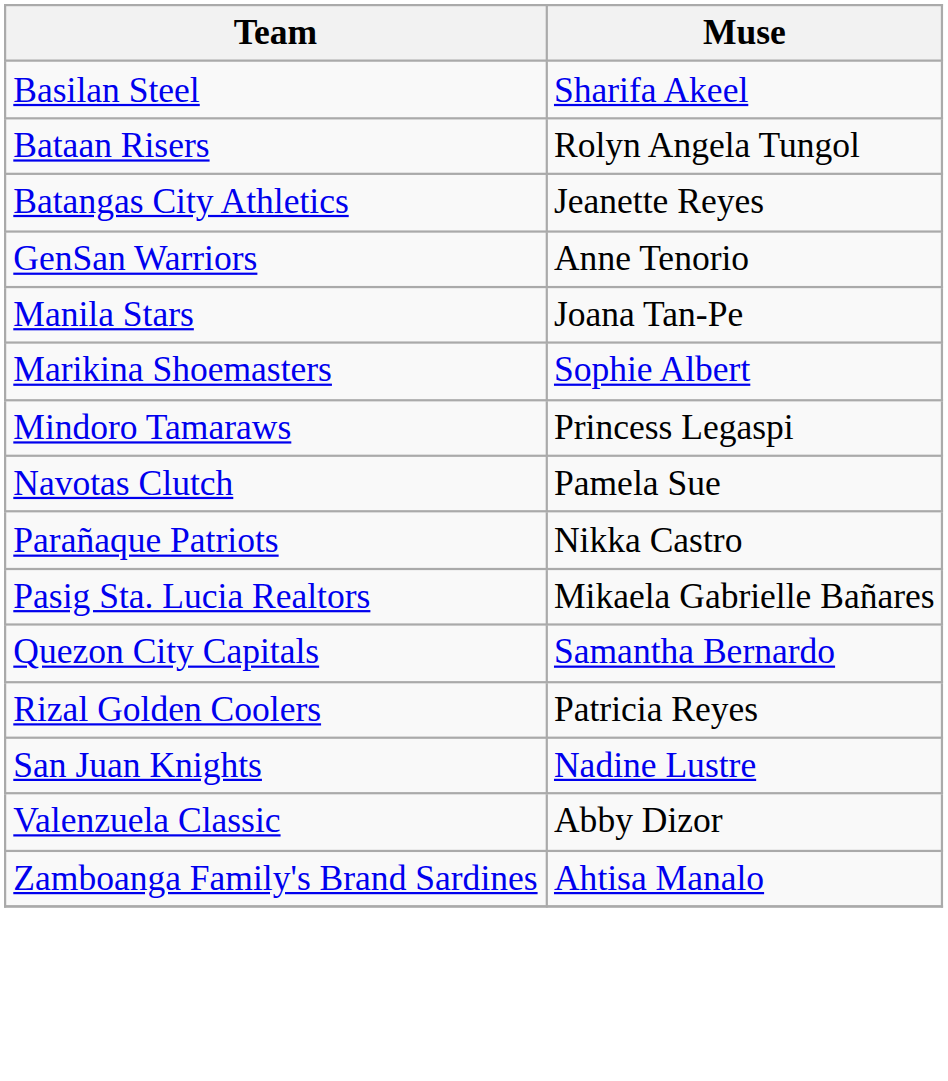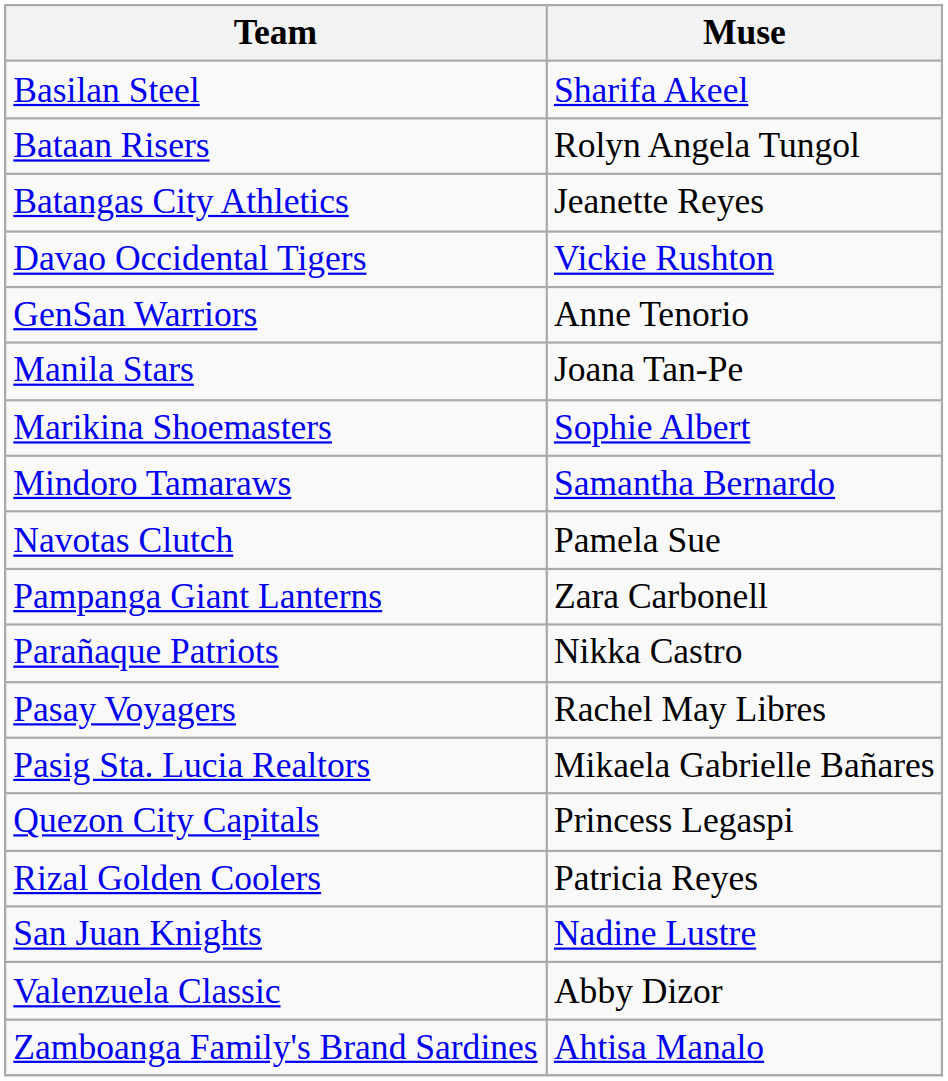+ row: Davao Occidental Tigers | Vickie Rushton
Mindoro Tamaraws | Muse: Princess Legaspi -> Samantha Bernardo
+ row: Pampanga Giant Lanterns | Zara Carbonell
+ row: Pasay Voyagers | Rachel May Libres
Quezon City Capitals | Muse: Samantha Bernardo -> Princess Legaspi
